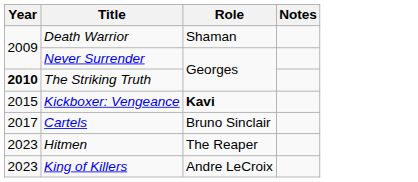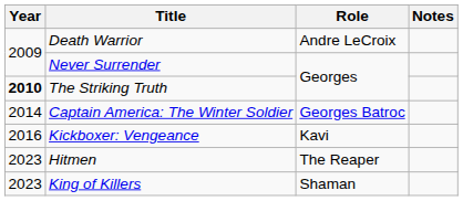Death Warrior | Role: Shaman -> Andre LeCroix
+ row: 2014 | Captain America: The Winter Soldier | Georges Batroc
Kickboxer: Vengeance | Year: 2015 -> 2016
Kickboxer: Vengeance | Role: bold -> normal
- row: 2017 | Cartels | Bruno Sinclair
King of Killers | Role: Andre LeCroix -> Shaman
